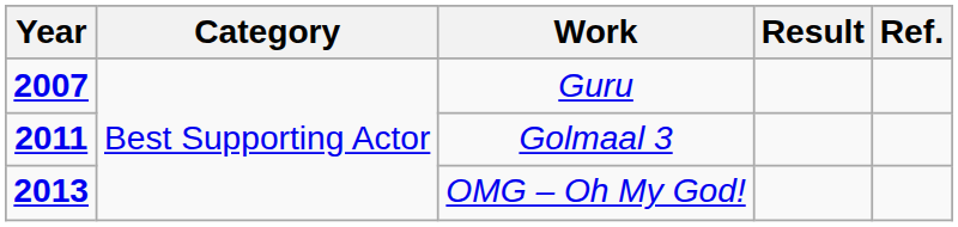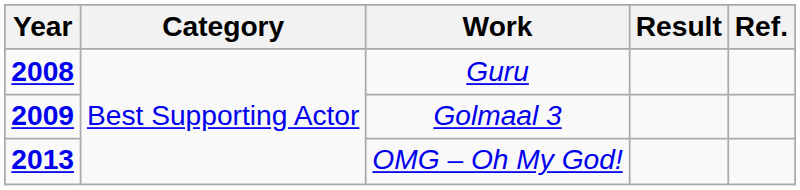Guru | Year: 2007 -> 2008
Golmaal 3 | Year: 2011 -> 2009
